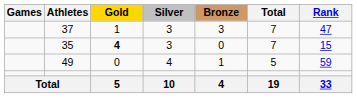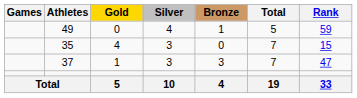rows swapped: 49 <-> 37
35 | Gold: bold -> normal
